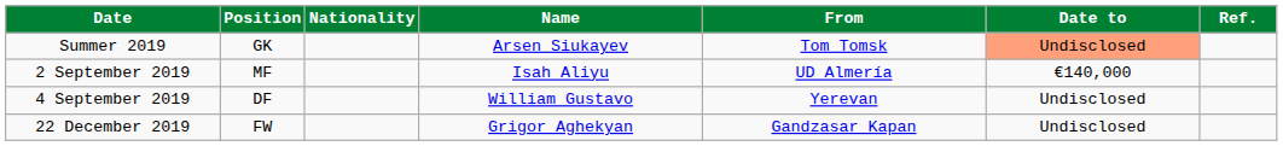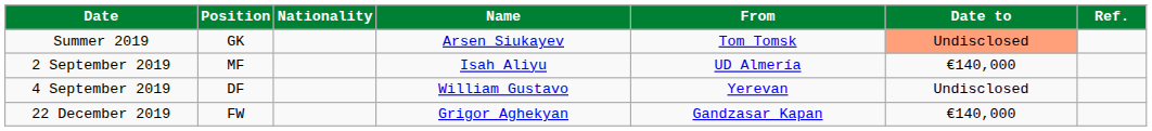22 December 2019 | Date to: Undisclosed -> €140,000
